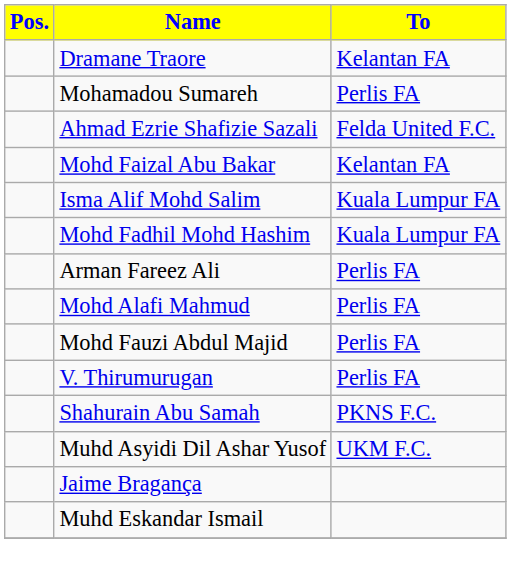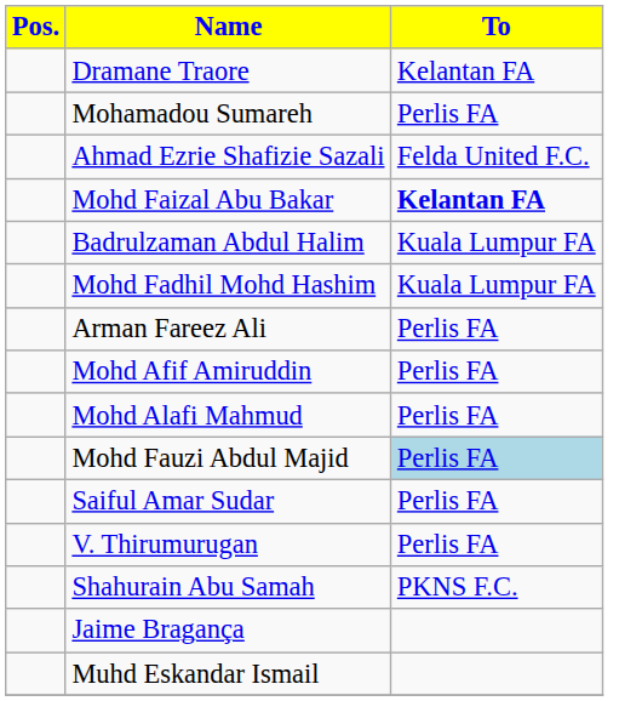Mohd Faizal Abu Bakar | To: normal -> bold
+ row: Badrulzaman Abdul Halim | Kuala Lumpur FA
- row: Isma Alif Mohd Salim | Kuala Lumpur FA
+ row: Mohd Afif Amiruddin | Perlis FA
Mohd Fauzi Abdul Majid | To: no background -> lightblue background
+ row: Saiful Amar Sudar | Perlis FA
- row: Muhd Asyidi Dil Ashar Yusof | UKM F.C.
